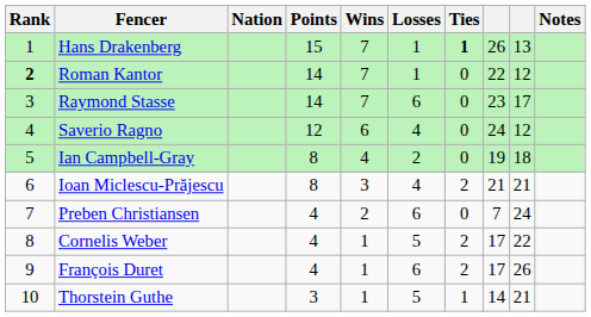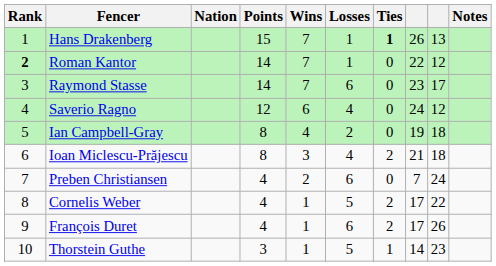Ioan Miclescu-Prăjescu | column 9: 21 -> 18
Thorstein Guthe | column 9: 21 -> 23
